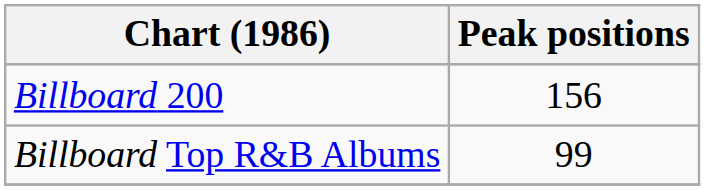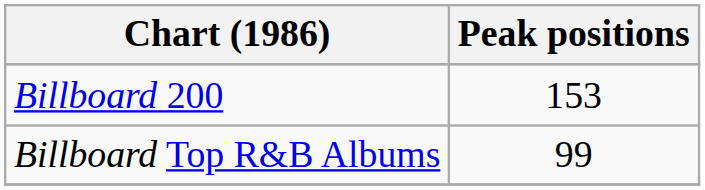Billboard 200 | Peak positions: 156 -> 153
